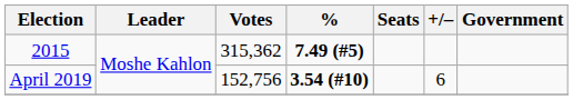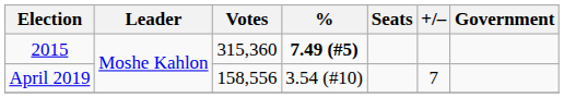2015 | Votes: 315,362 -> 315,360
April 2019 | Votes: 152,756 -> 158,556
April 2019 | %: bold -> normal
April 2019 | +/–: 6 -> 7
